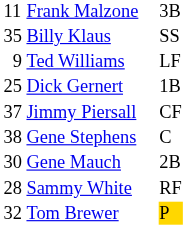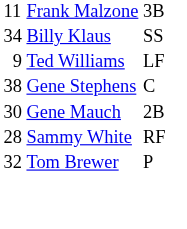Billy Klaus | column 1: 35 -> 34
- row: 25 | Dick Gernert | 1B
- row: 37 | Jimmy Piersall | CF
Tom Brewer | column 3: gold background -> no background
